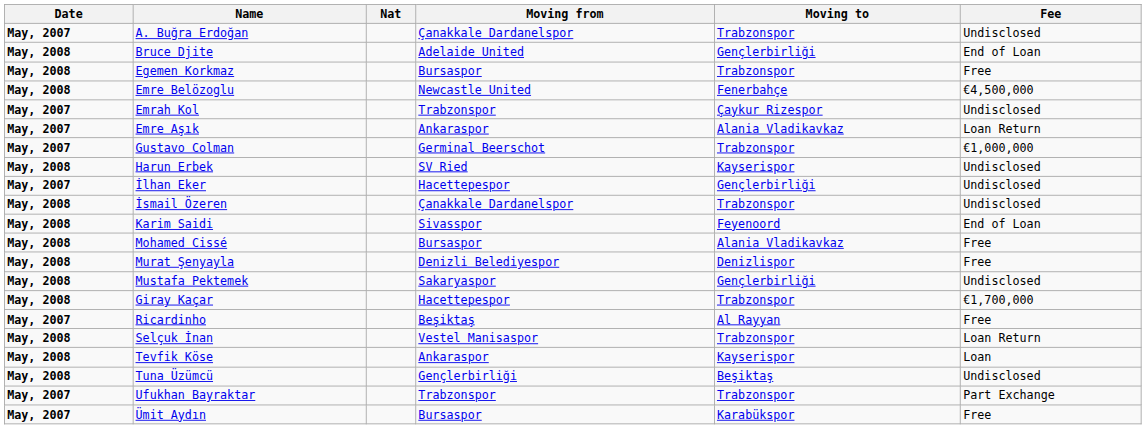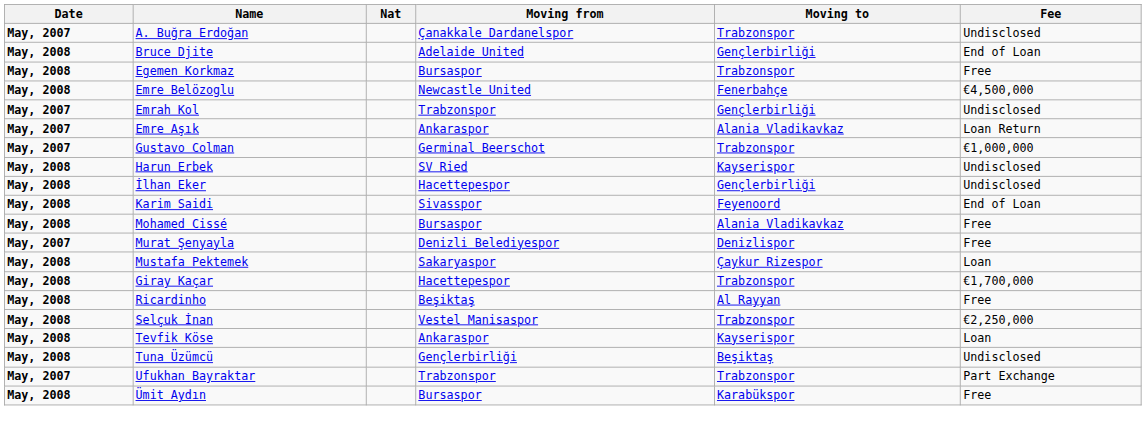Emrah Kol | Moving to: Çaykur Rizespor -> Gençlerbirliği
İlhan Eker | Date: May, 2007 -> May, 2008
- row: May, 2008 | İsmail Özeren | Çanakkale Dardanelspor | Trabzonspor | Undisclosed
Murat Şenyayla | Date: May, 2008 -> May, 2007
Mustafa Pektemek | Moving to: Gençlerbirliği -> Çaykur Rizespor
Mustafa Pektemek | Fee: Undisclosed -> Loan
Ricardinho | Date: May, 2007 -> May, 2008
Selçuk İnan | Fee: Loan Return -> €2,250,000
Ümit Aydın | Date: May, 2007 -> May, 2008
